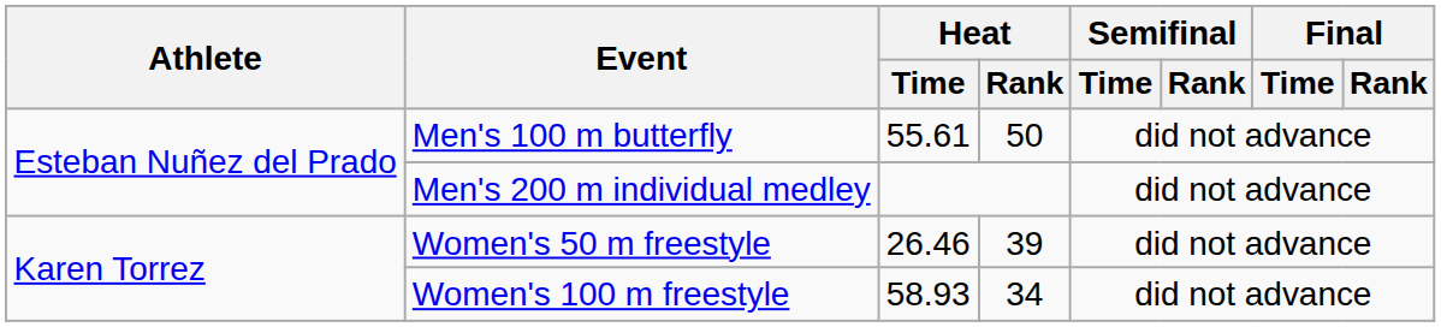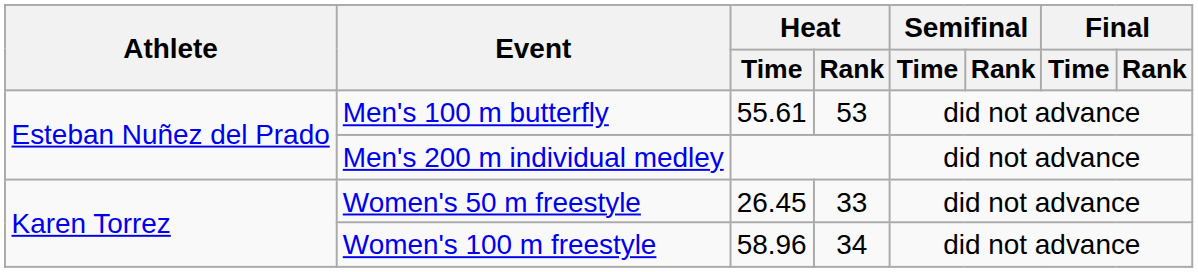Men's 100 m butterfly | Heat / Rank: 50 -> 53
Women's 50 m freestyle | Heat / Time: 26.46 -> 26.45
Women's 50 m freestyle | Heat / Rank: 39 -> 33
Women's 100 m freestyle | Heat / Time: 58.93 -> 58.96
